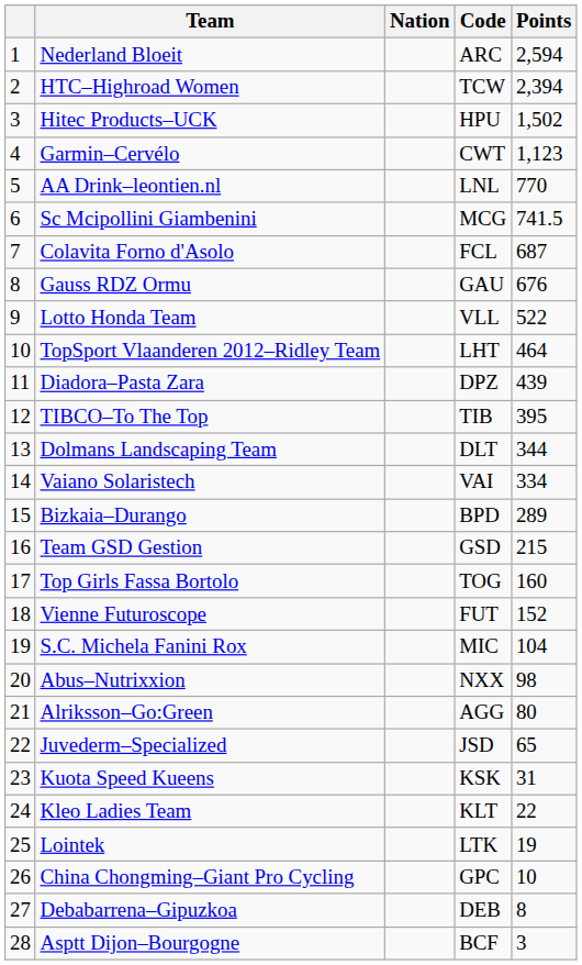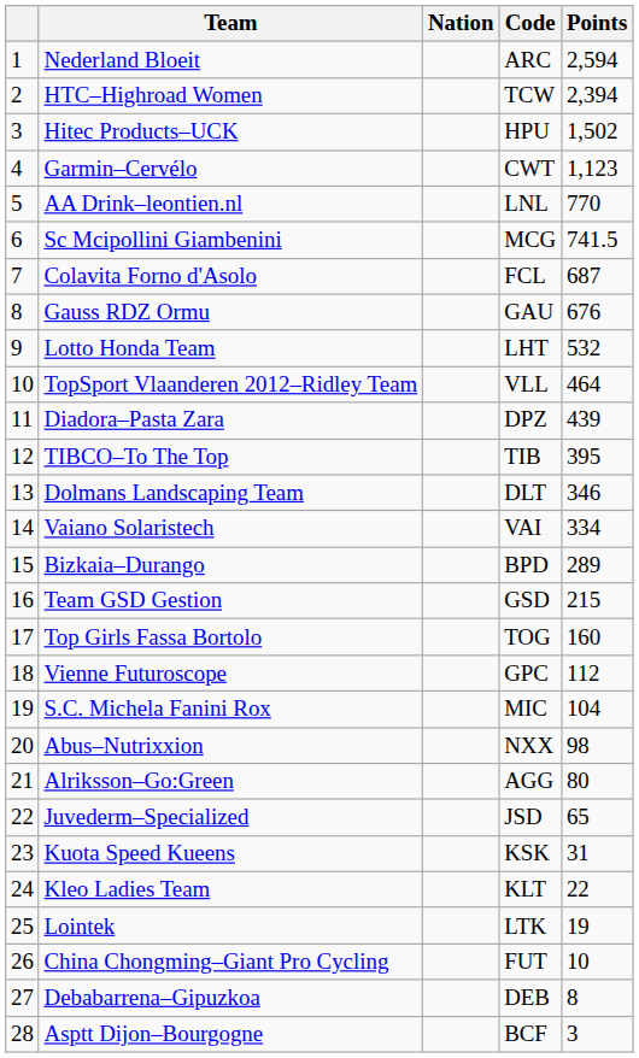Lotto Honda Team | Code: VLL -> LHT
Lotto Honda Team | Points: 522 -> 532
TopSport Vlaanderen 2012–Ridley Team | Code: LHT -> VLL
Dolmans Landscaping Team | Points: 344 -> 346
Vienne Futuroscope | Code: FUT -> GPC
Vienne Futuroscope | Points: 152 -> 112
China Chongming–Giant Pro Cycling | Code: GPC -> FUT
